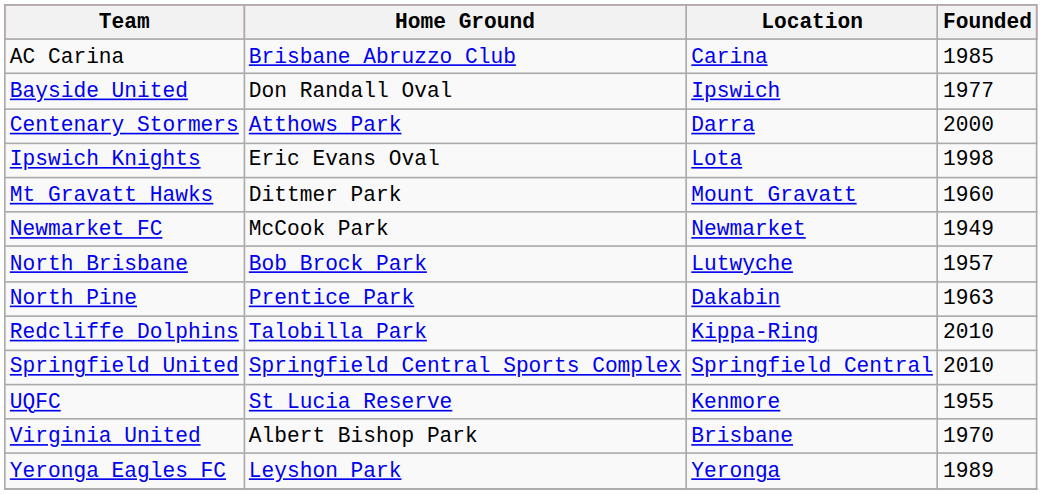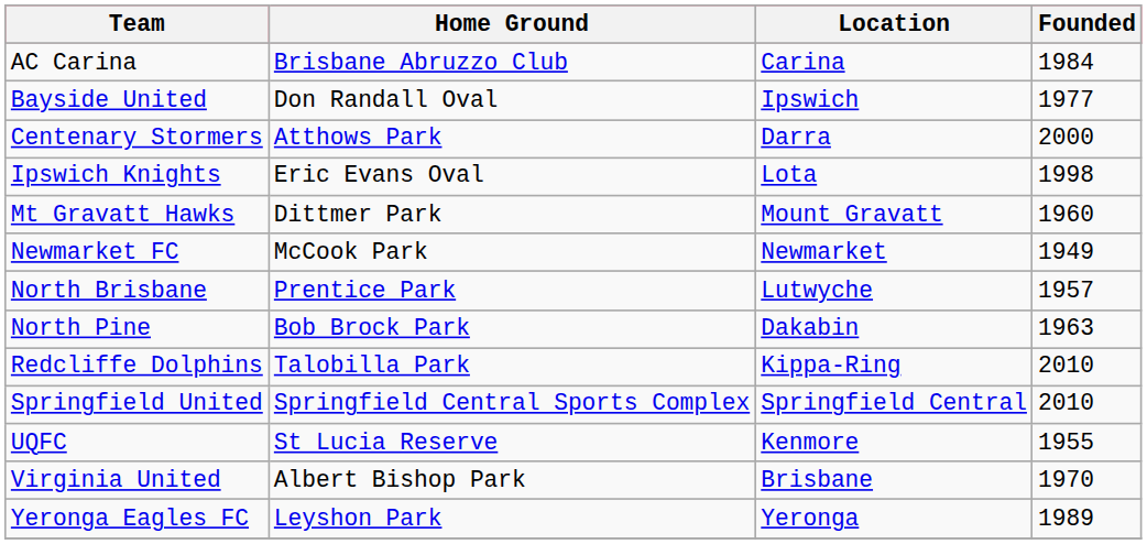AC Carina | Founded: 1985 -> 1984
North Brisbane | Home Ground: Bob Brock Park -> Prentice Park
North Pine | Home Ground: Prentice Park -> Bob Brock Park
